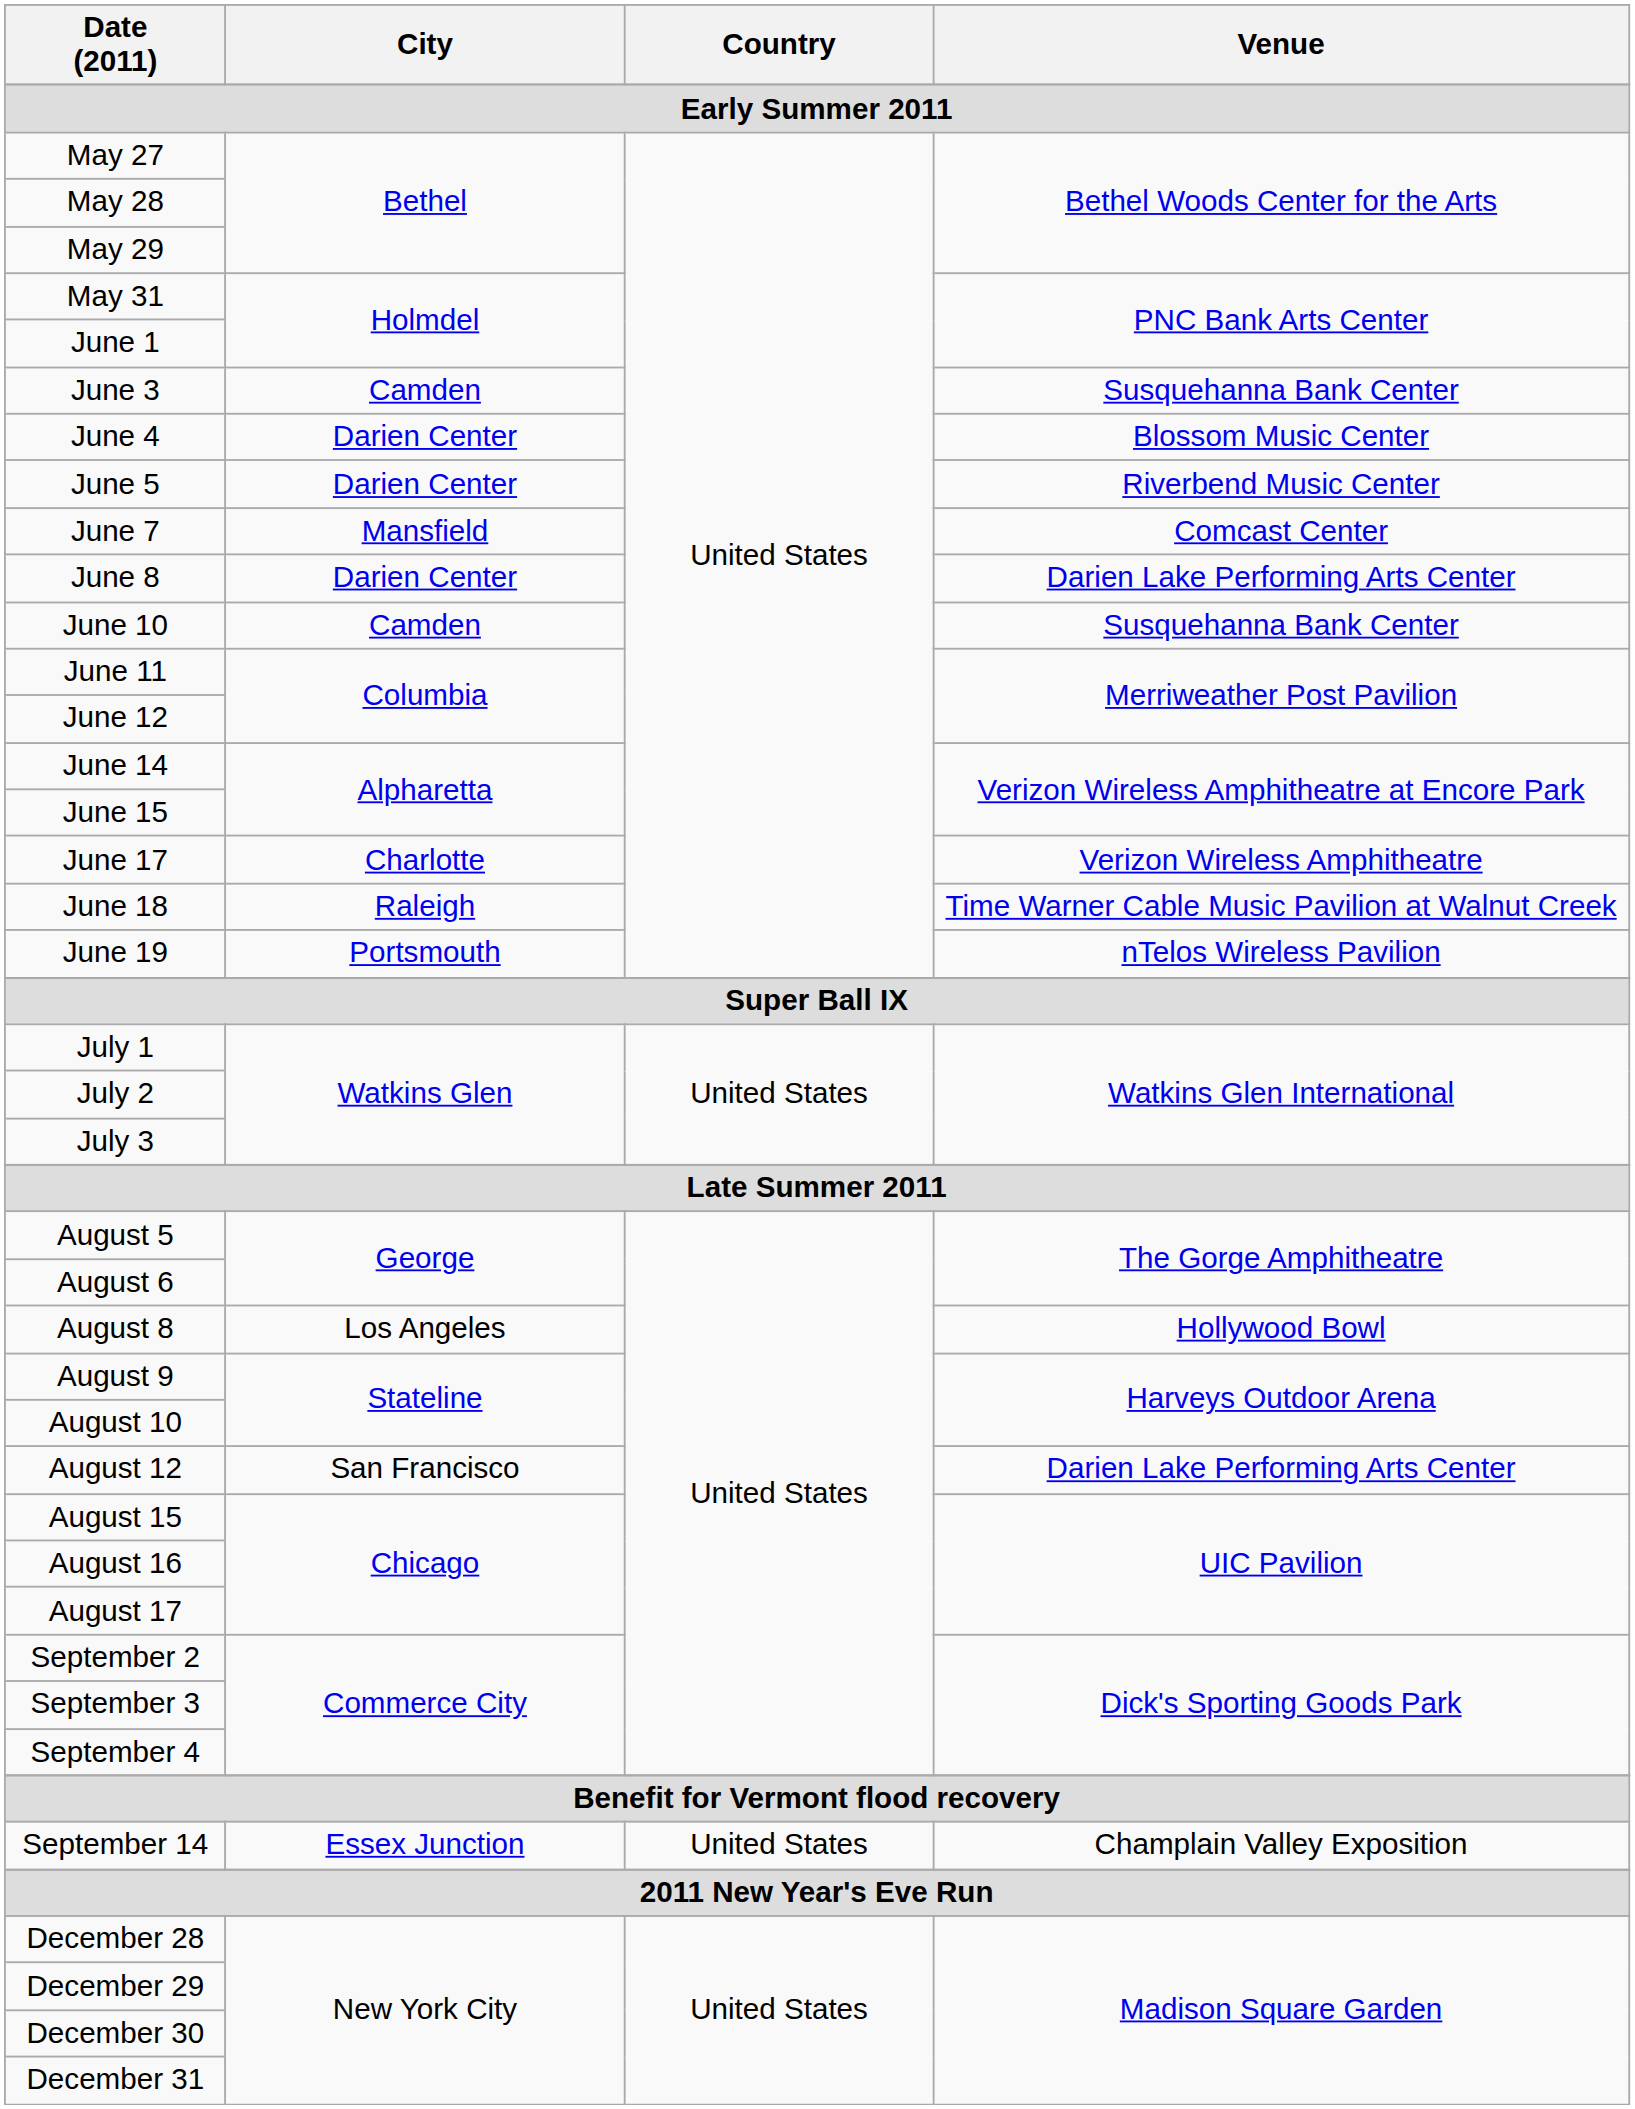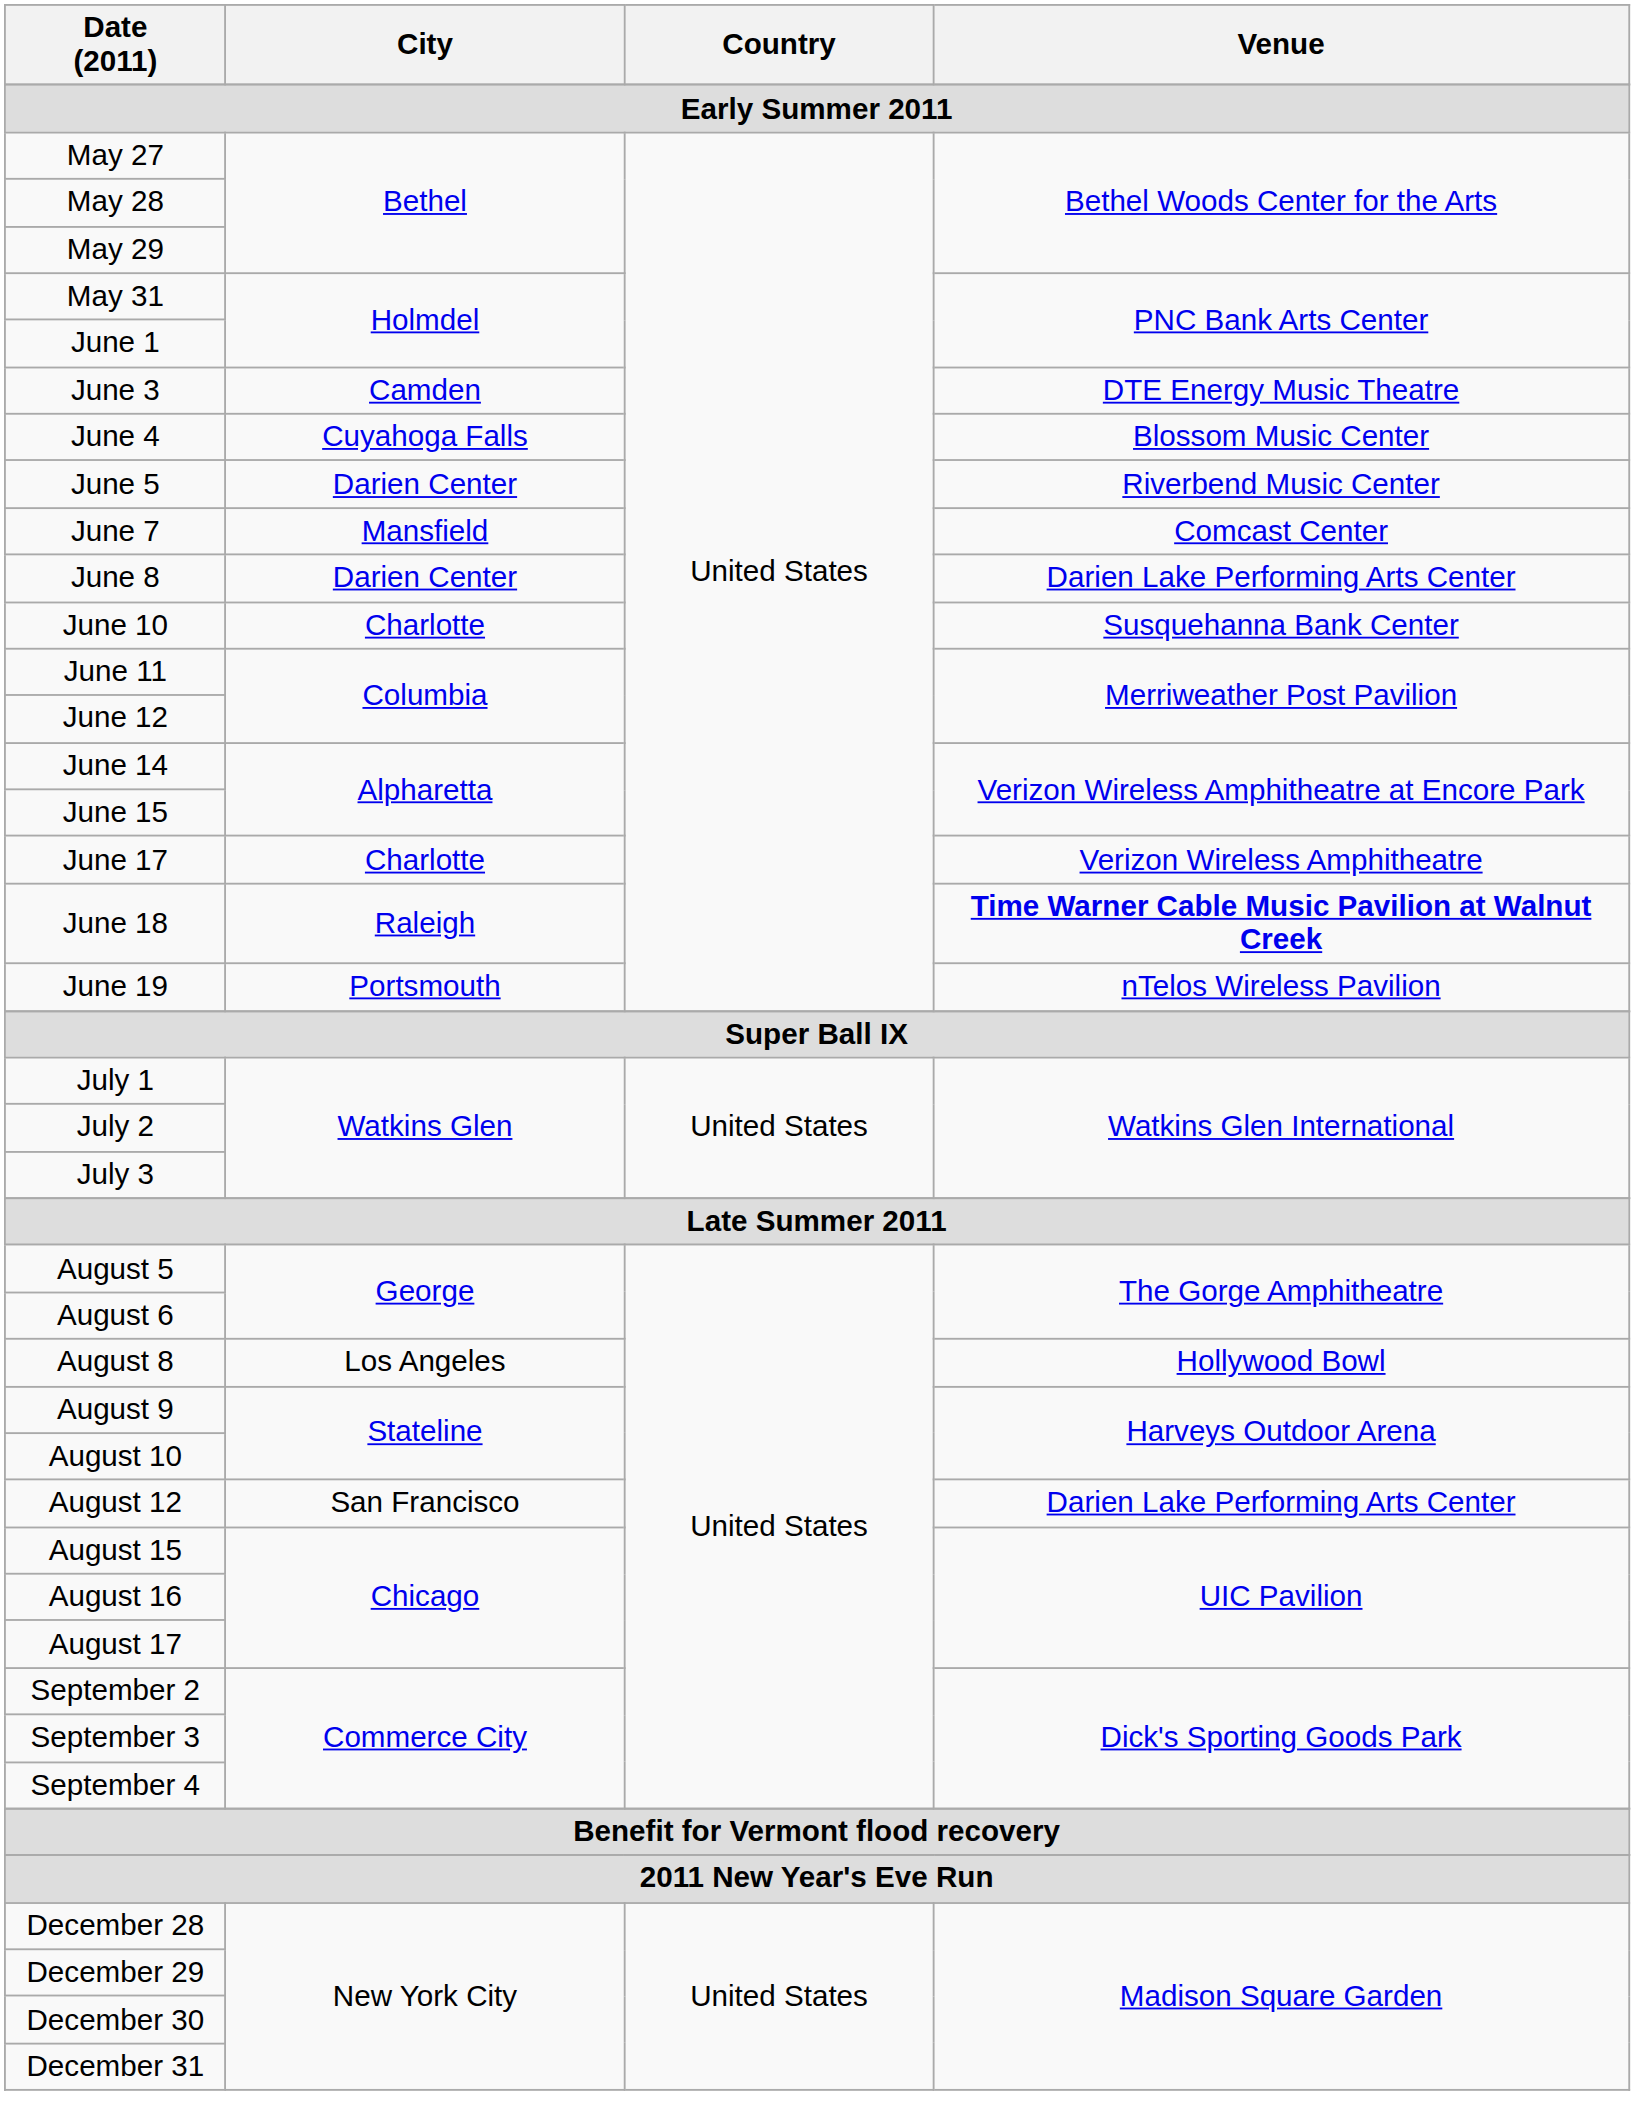June 3 | Venue: Susquehanna Bank Center -> DTE Energy Music Theatre
June 4 | City: Darien Center -> Cuyahoga Falls
June 10 | City: Camden -> Charlotte
June 18 | Venue: normal -> bold
- row: September 14 | Essex Junction | United States | Champlain Valley Exposition
